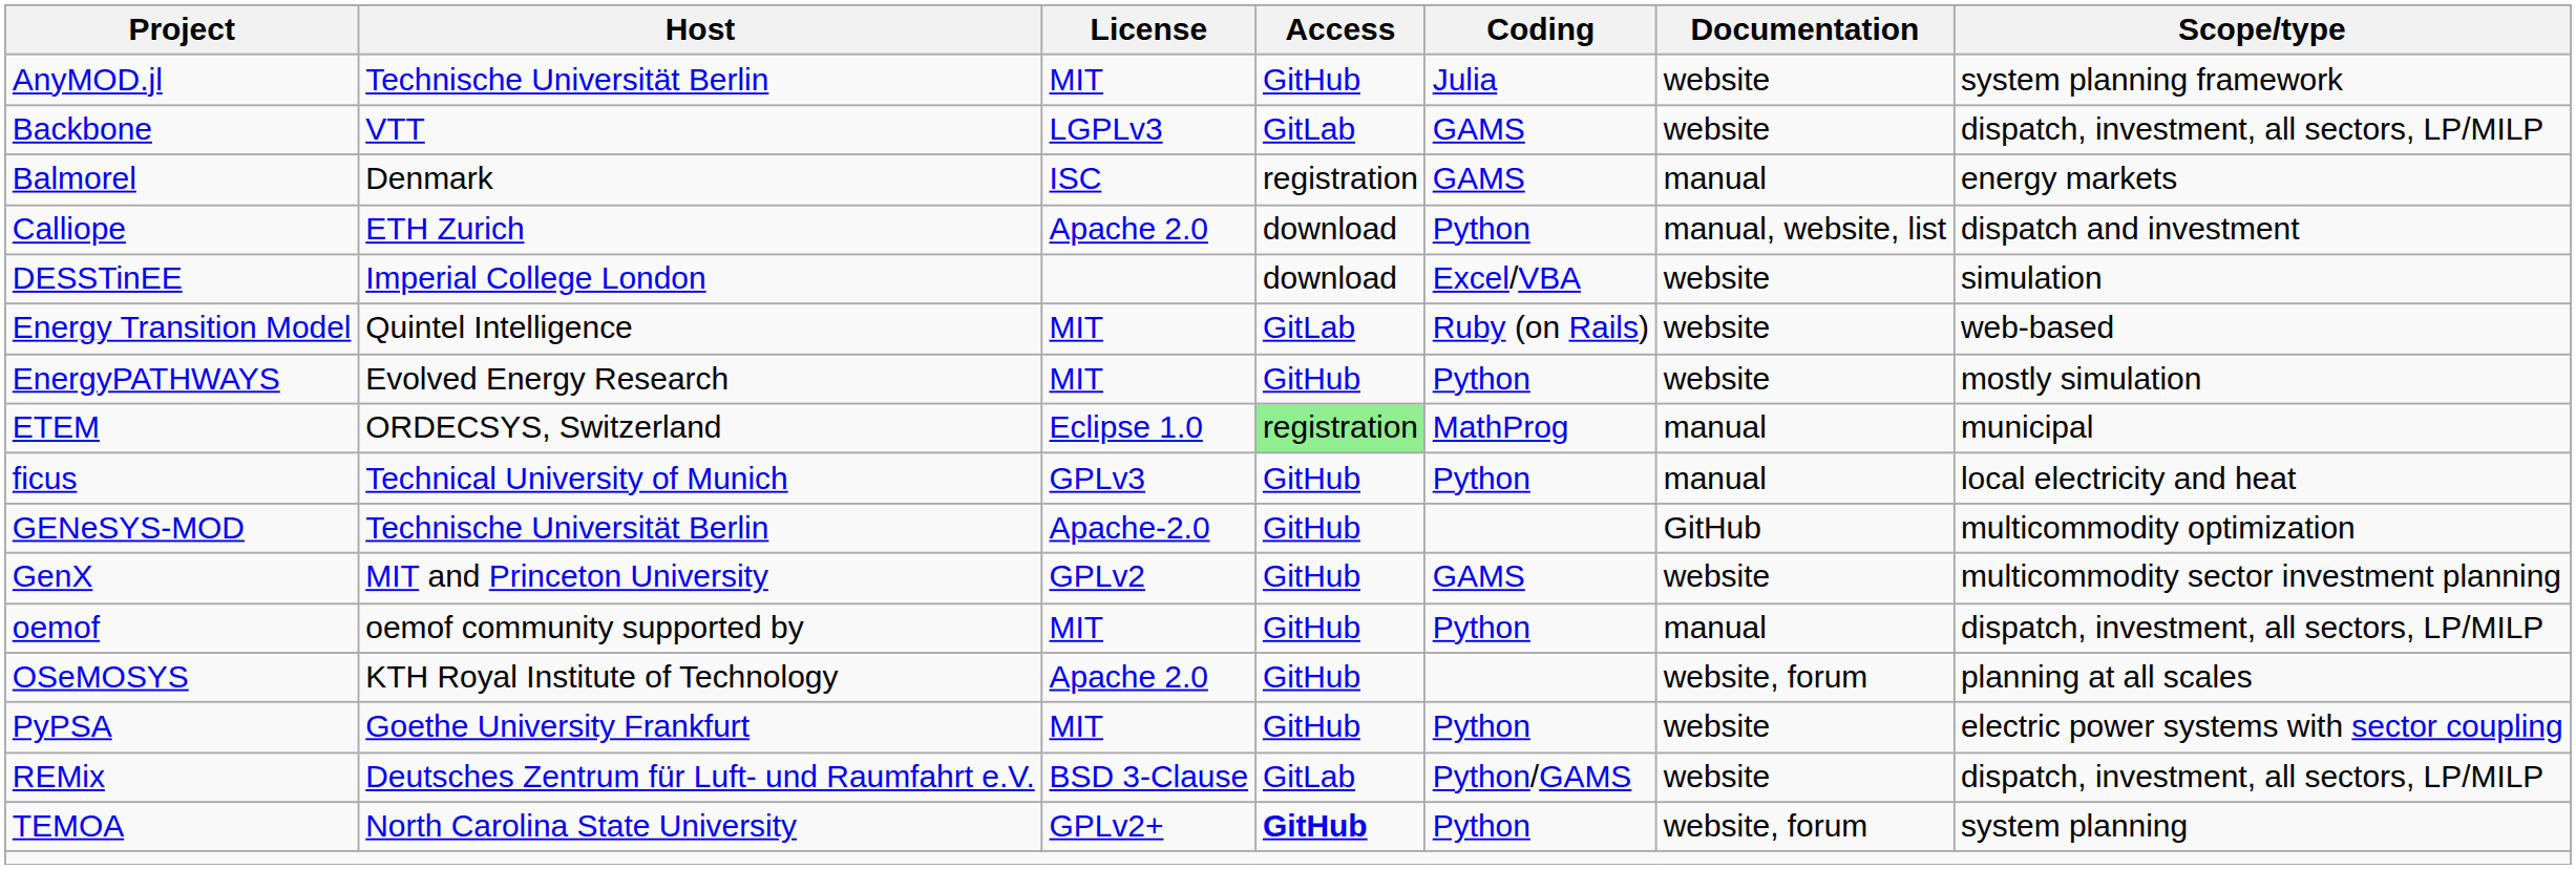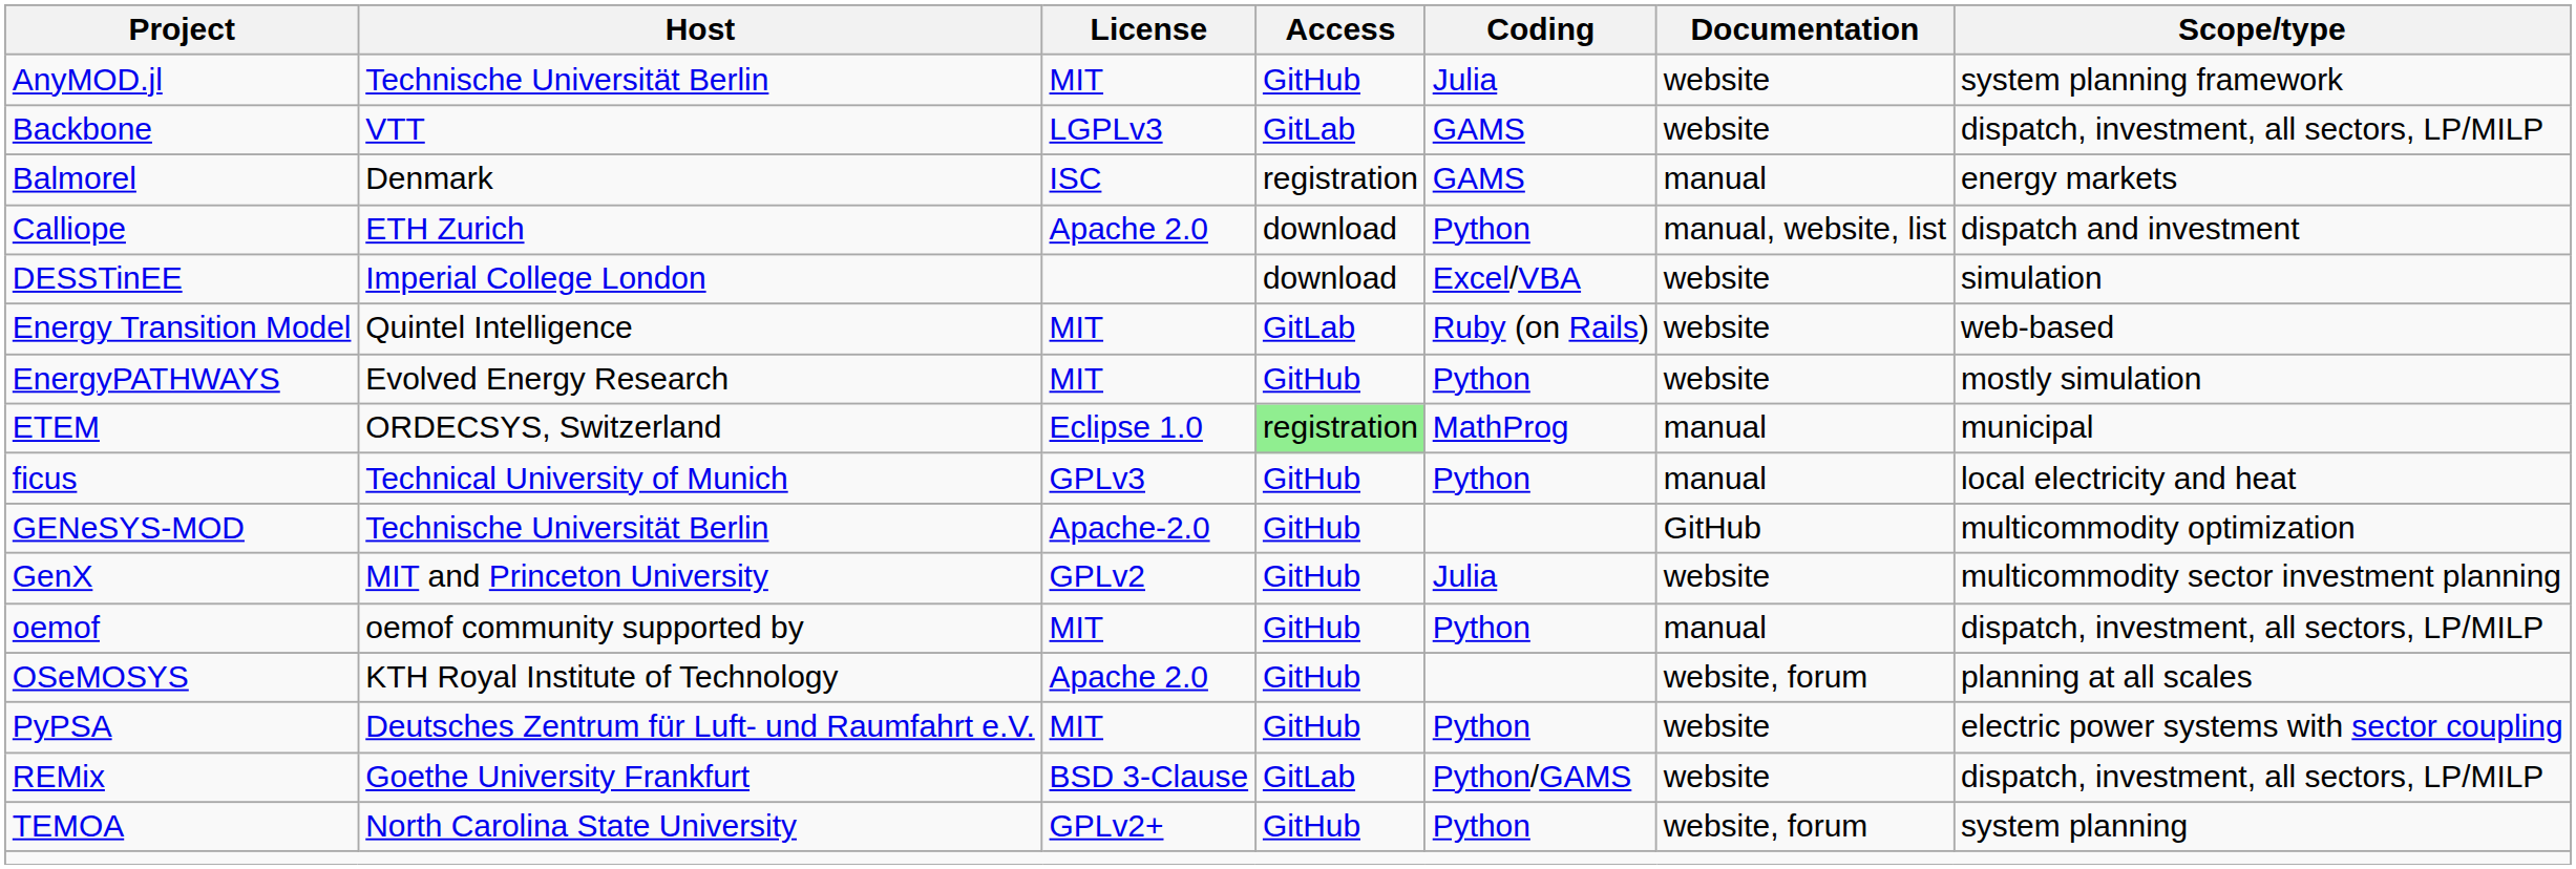GenX | Coding: GAMS -> Julia
PyPSA | Host: Goethe University Frankfurt -> Deutsches Zentrum für Luft- und Raumfahrt e.V.
REMix | Host: Deutsches Zentrum für Luft- und Raumfahrt e.V. -> Goethe University Frankfurt
TEMOA | Access: bold -> normal
